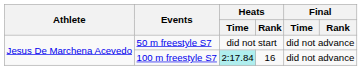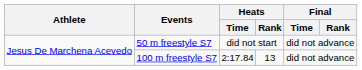100 m freestyle S7 | Heats / Time: paleturquoise background -> no background
100 m freestyle S7 | Heats / Rank: 16 -> 13
